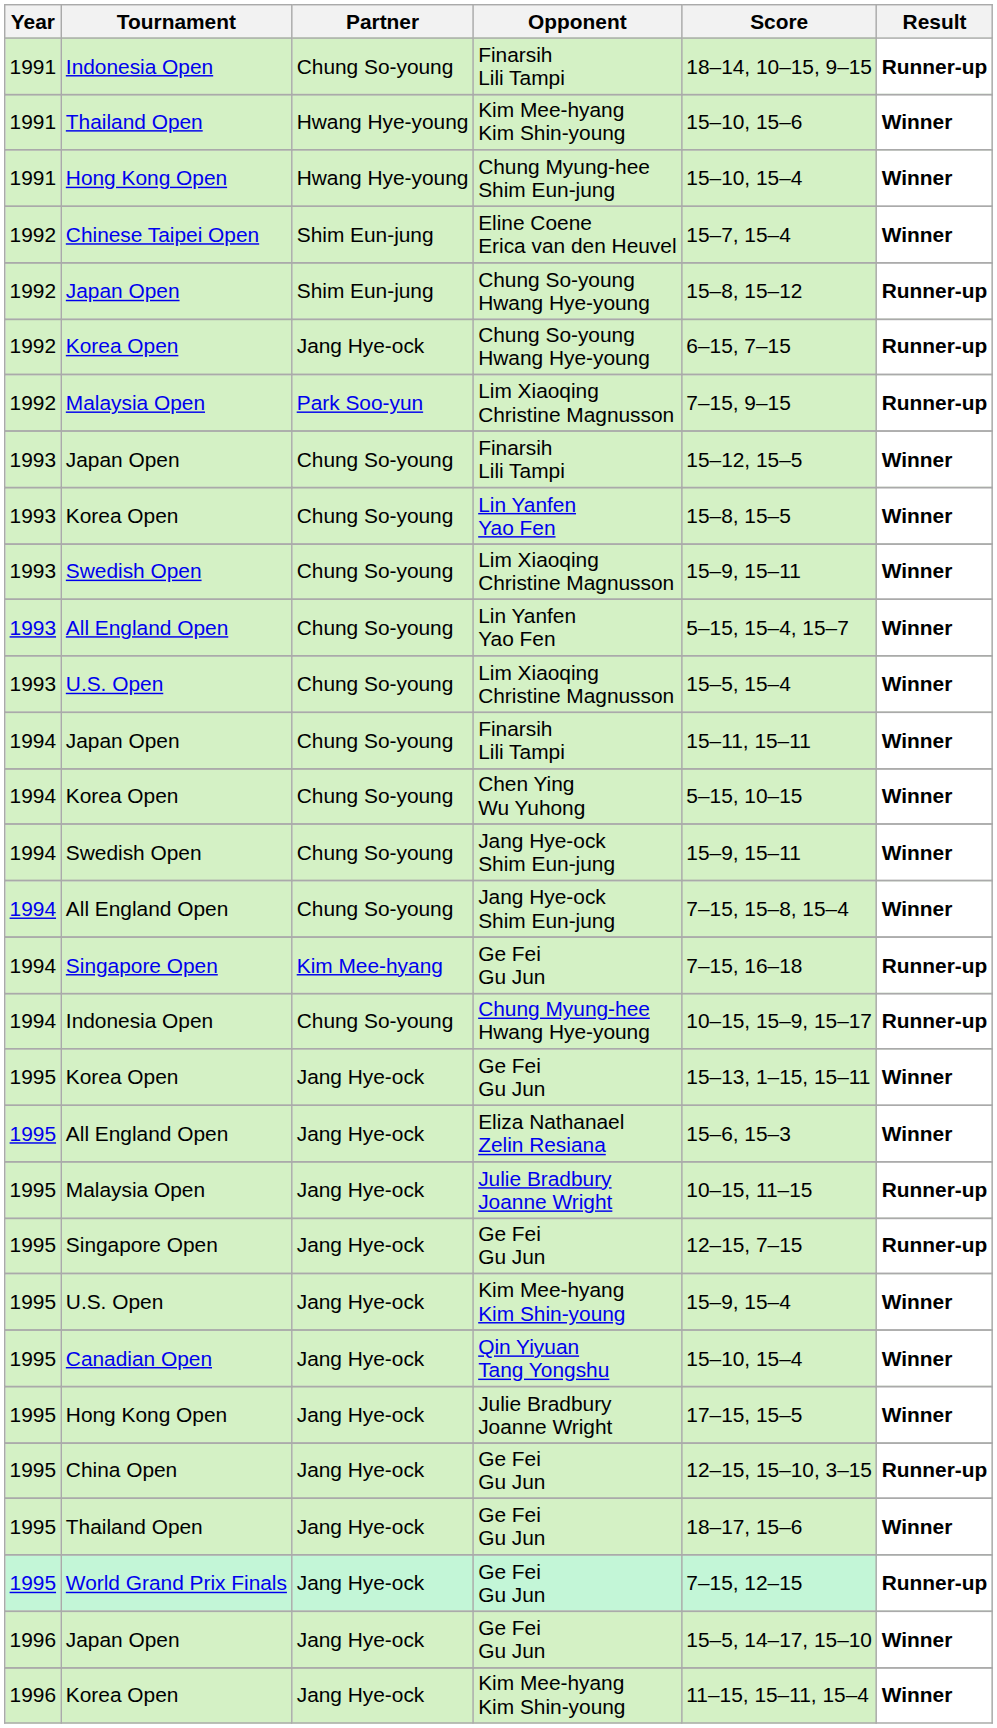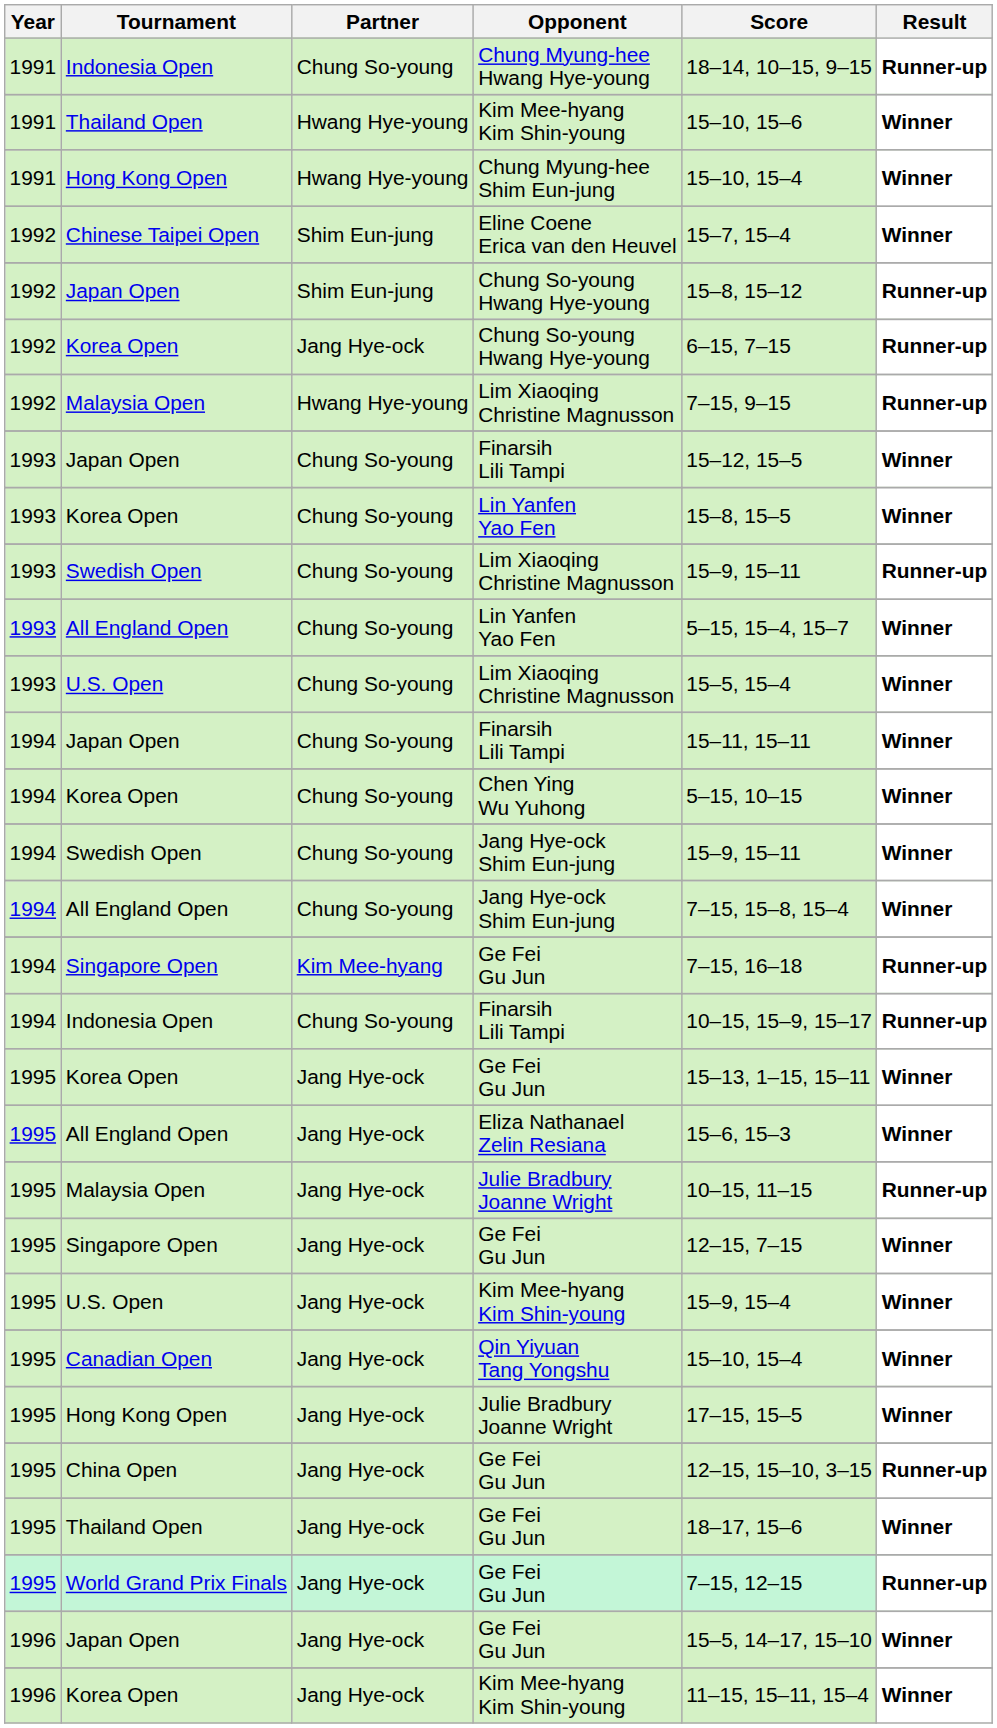1991 / Indonesia Open | Opponent: Finarsih Lili Tampi -> Chung Myung-hee Hwang Hye-young
1992 / Malaysia Open | Partner: Park Soo-yun -> Hwang Hye-young
1993 / Swedish Open | Result: Winner -> Runner-up
1994 / Indonesia Open | Opponent: Chung Myung-hee Hwang Hye-young -> Finarsih Lili Tampi
1995 / Singapore Open | Result: Runner-up -> Winner
